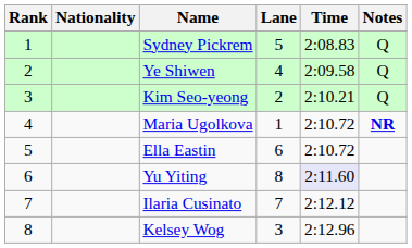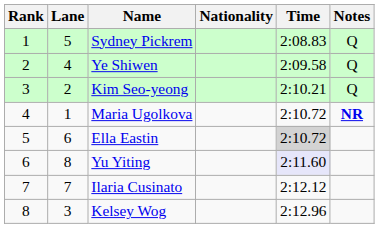columns swapped: Lane <-> Nationality
Ella Eastin | Time: no background -> lightgrey background
